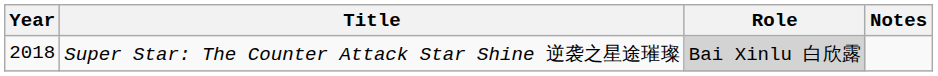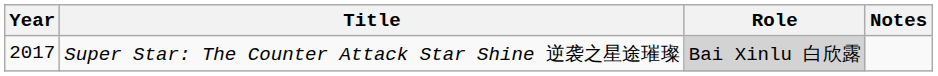Super Star: The Counter Attack Star Shine 逆袭之星途璀璨 | Year: 2018 -> 2017
